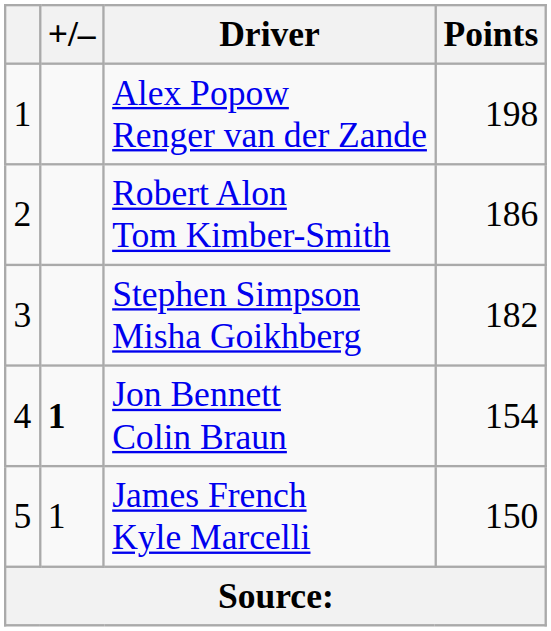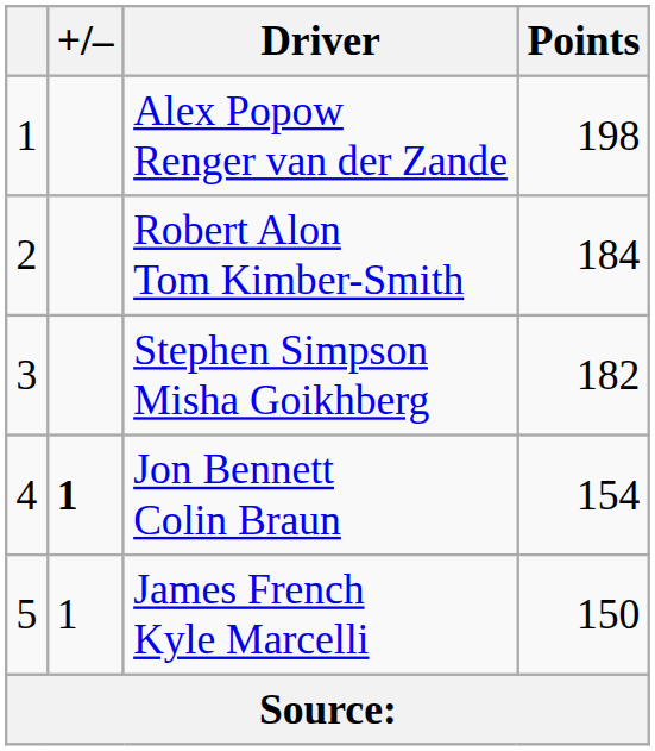Robert Alon Tom Kimber-Smith | Points: 186 -> 184
